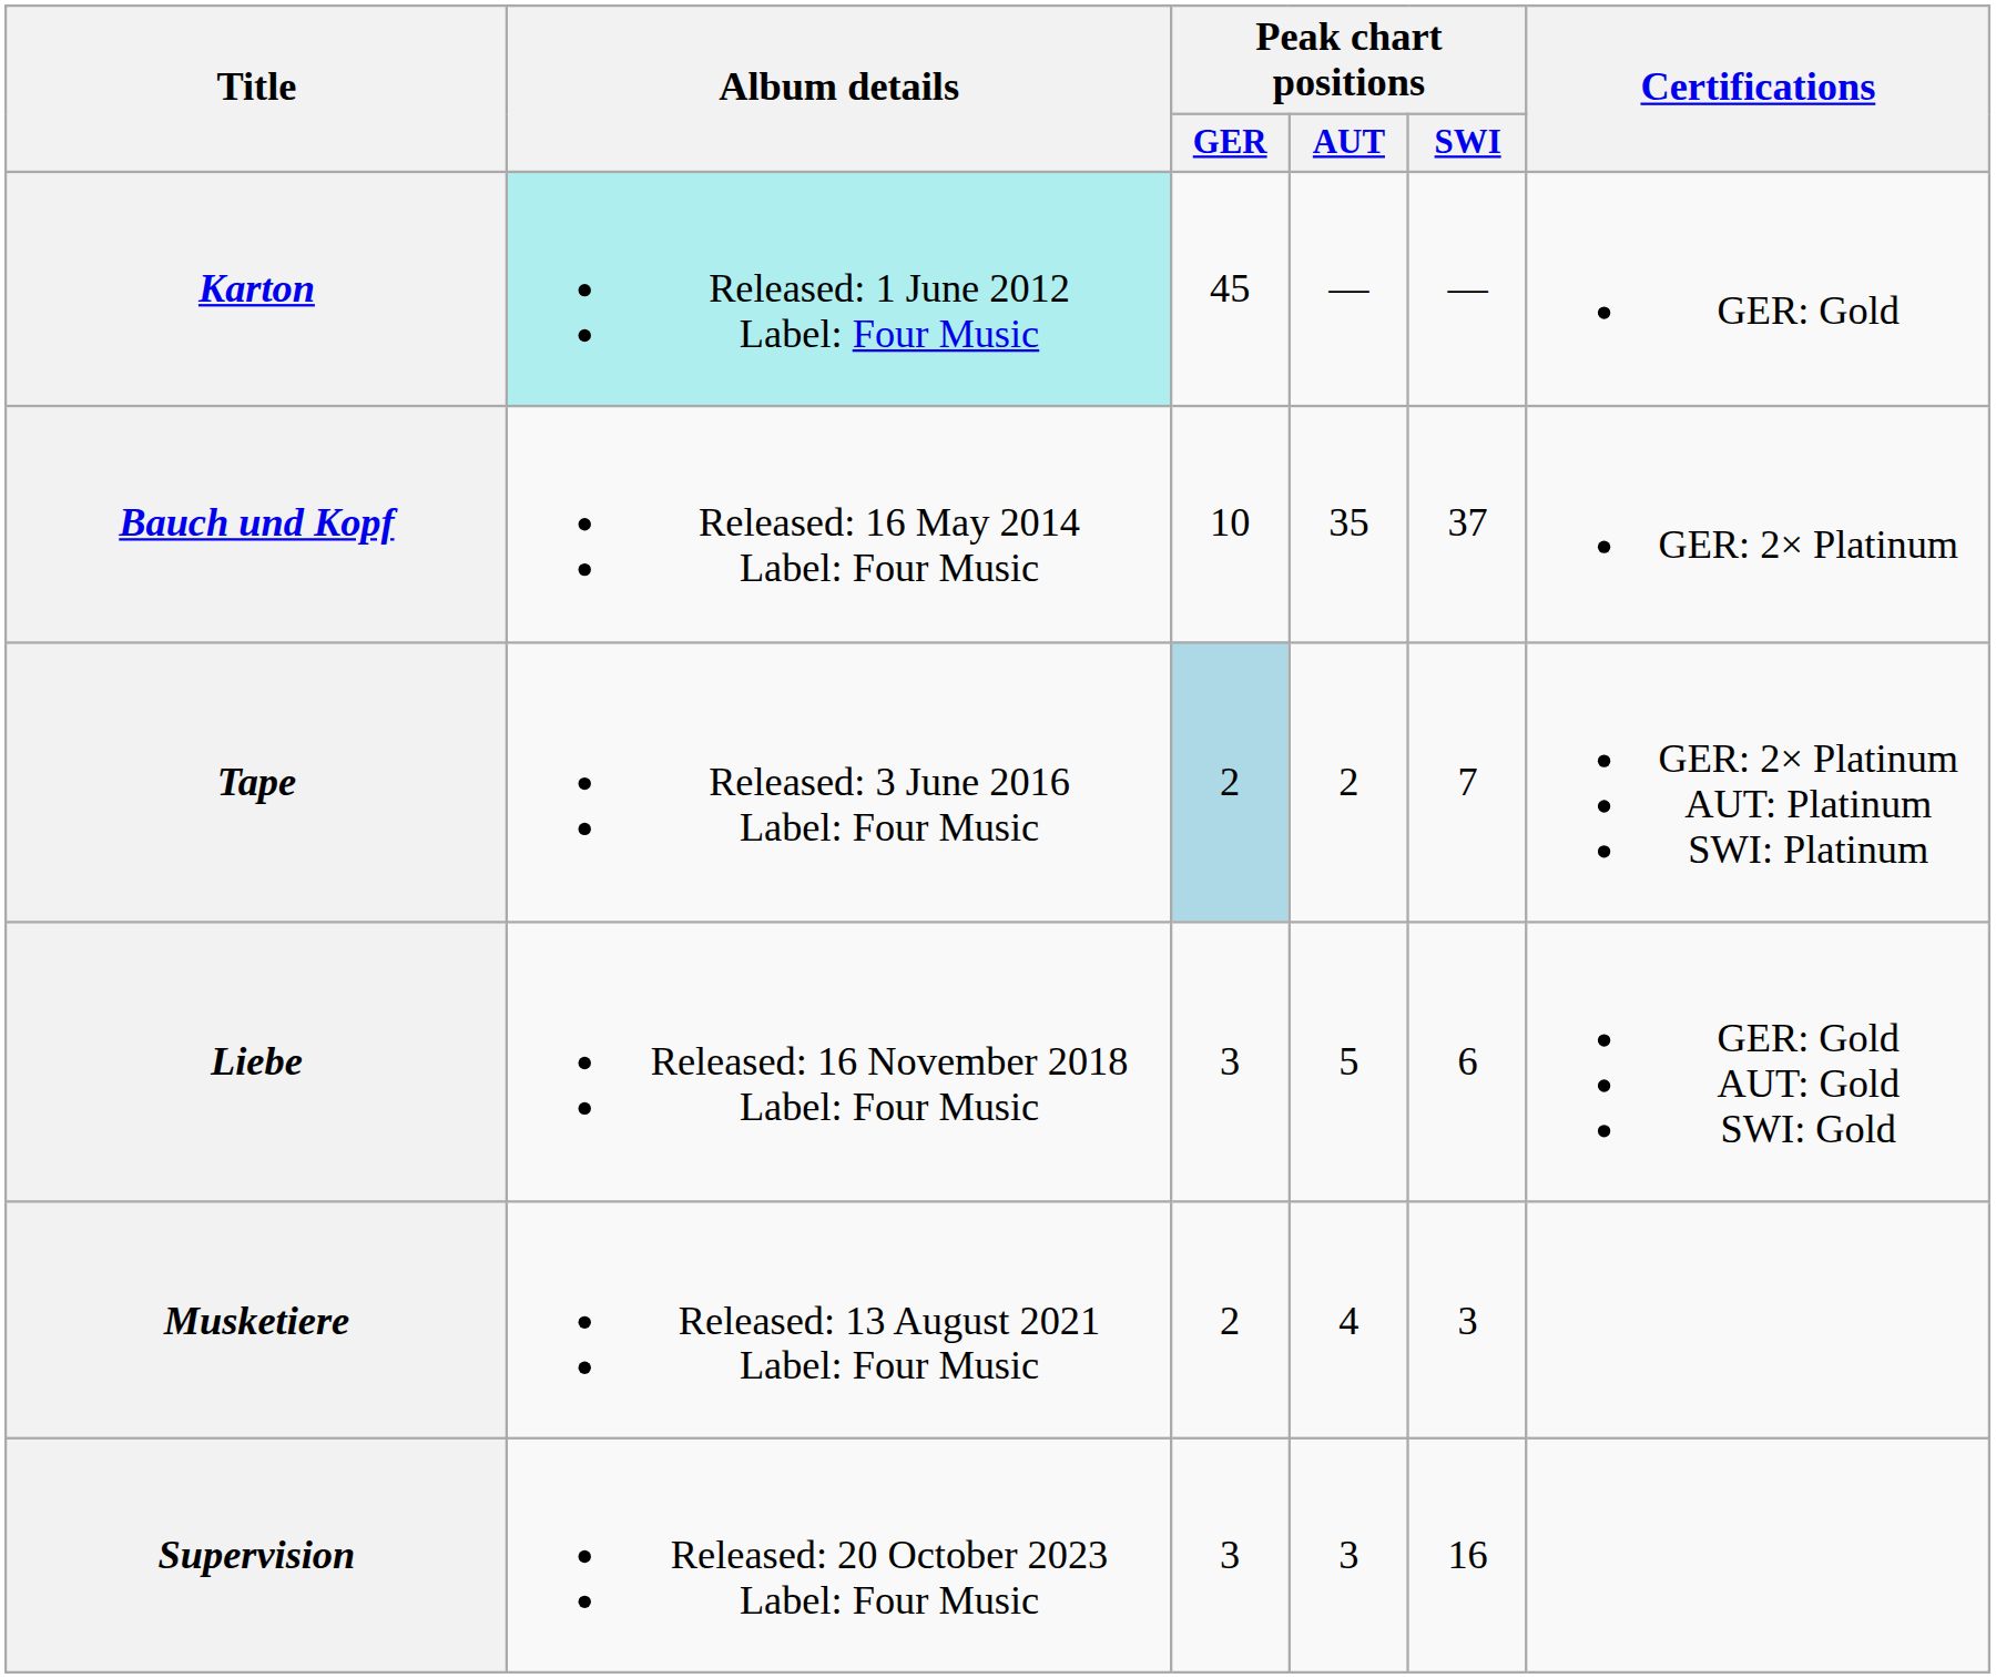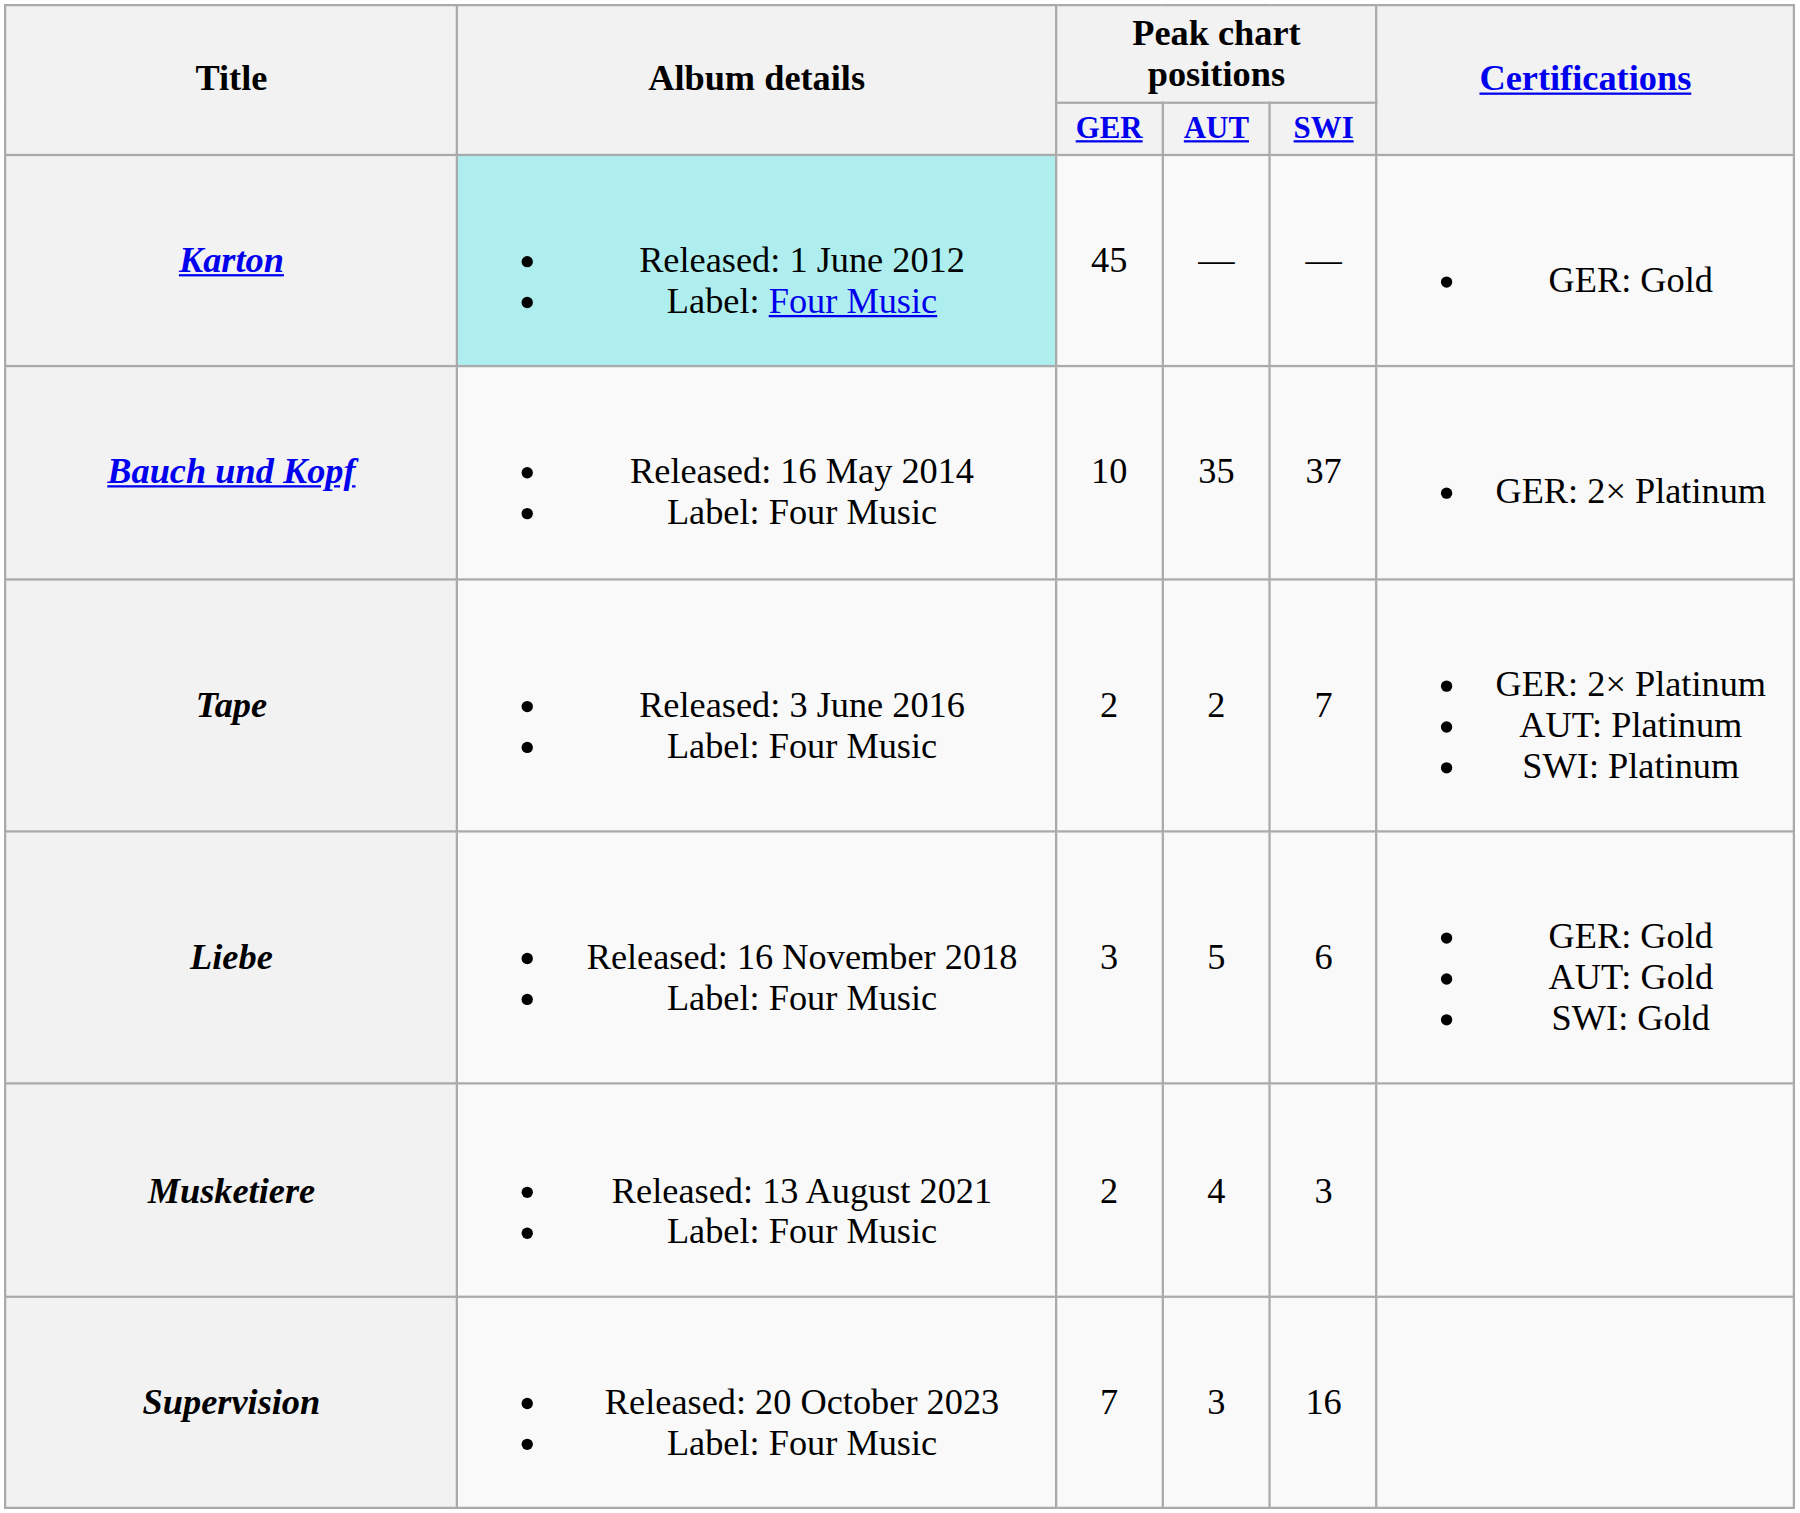Tape | Peak chart positions / GER: lightblue background -> no background
Supervision | Peak chart positions / GER: 3 -> 7
